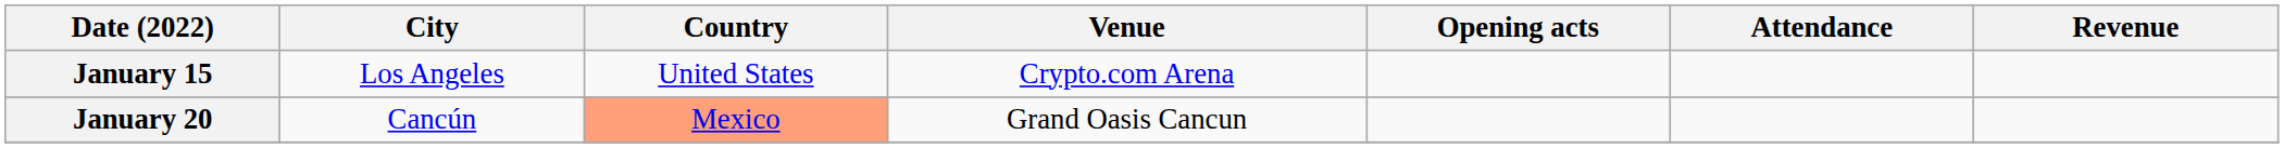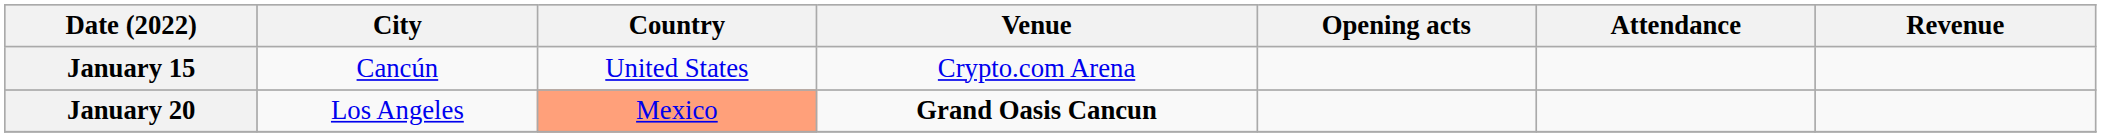January 15 | City: Los Angeles -> Cancún
January 20 | City: Cancún -> Los Angeles
January 20 | Venue: normal -> bold
